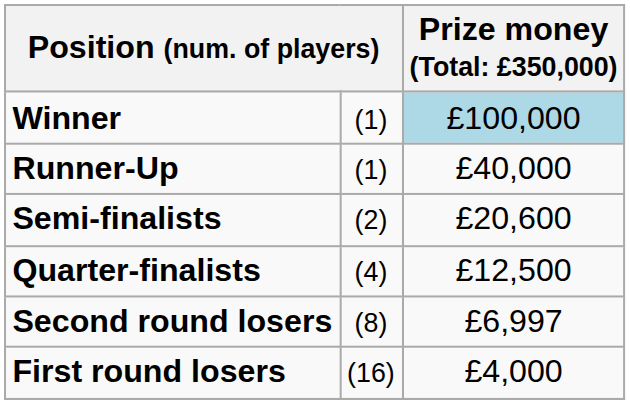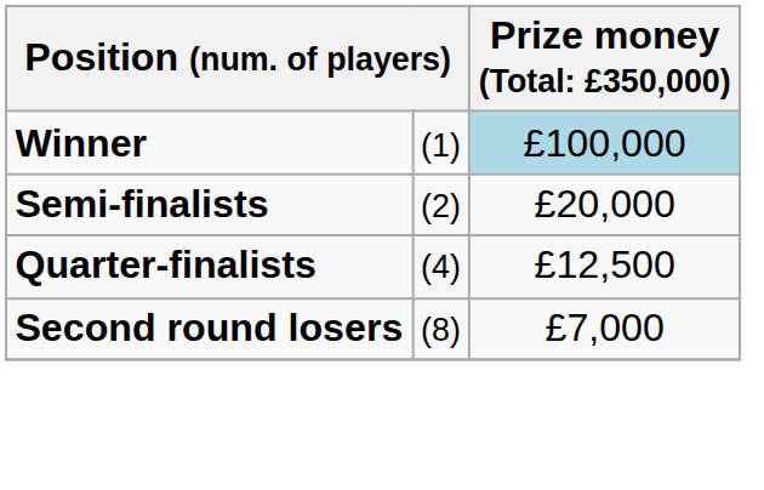- row: Runner-Up | (1) | £40,000
Semi-finalists | column 3: £20,600 -> £20,000
Second round losers | column 3: £6,997 -> £7,000
- row: First round losers | (16) | £4,000
